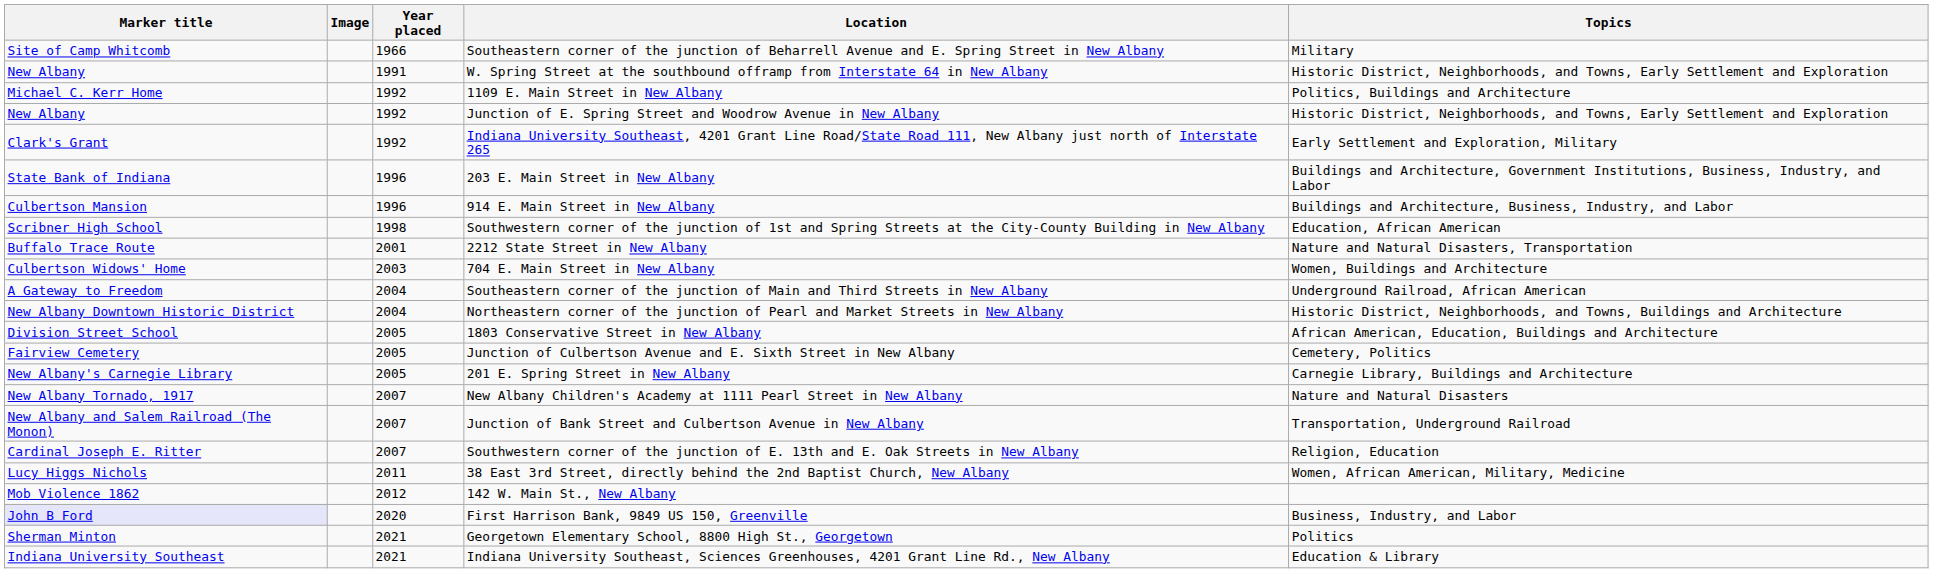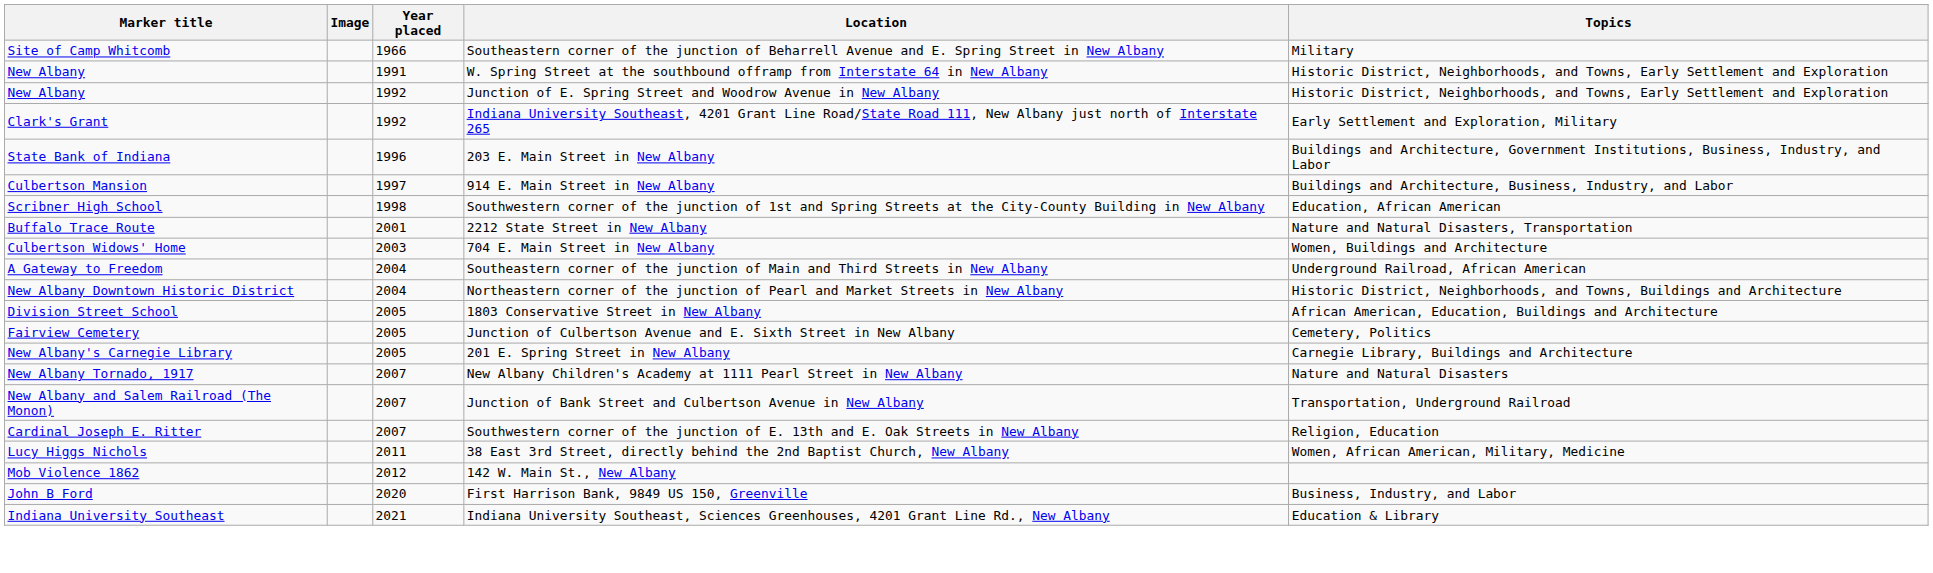- row: Michael C. Kerr Home | 1992 | 1109 E. Main Street in New Albany | Politics, Buildings and Architecture
914 E. Main Street in New Albany | Year placed: 1996 -> 1997
First Harrison Bank, 9849 US 150, Greenville | Marker title: lavender background -> no background
- row: Sherman Minton | 2021 | Georgetown Elementary School, 8800 High St., Georgetown | Politics
